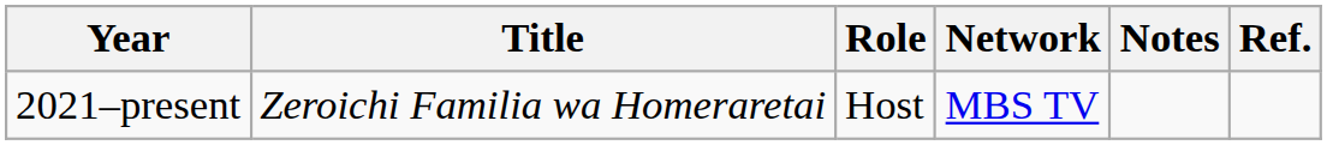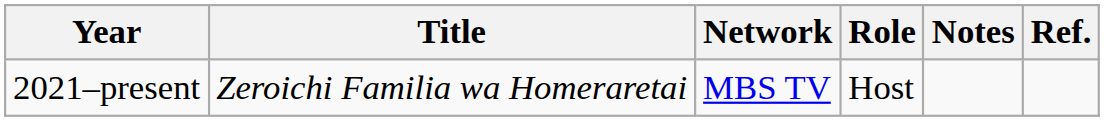columns swapped: Role <-> Network
